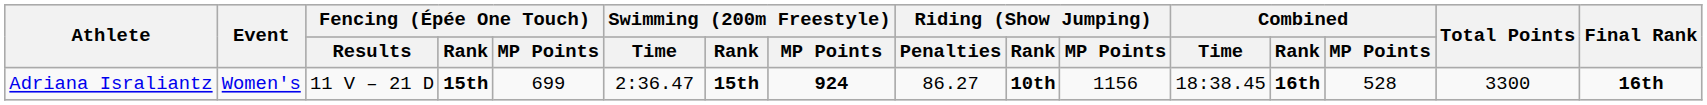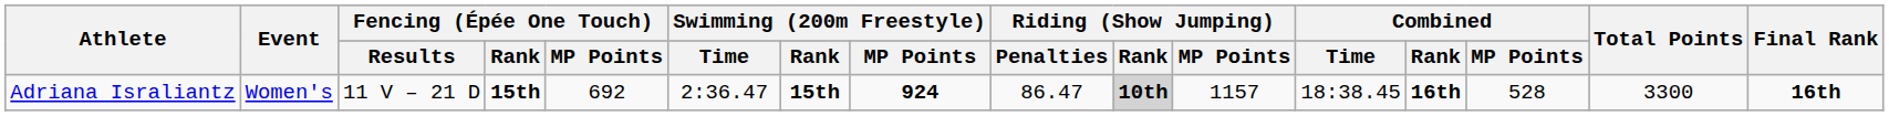Adriana Israliantz | Fencing (Épée One Touch) / MP Points: 699 -> 692
Adriana Israliantz | Riding (Show Jumping) / Penalties: 86.27 -> 86.47
Adriana Israliantz | Riding (Show Jumping) / Rank: no background -> lightgrey background
Adriana Israliantz | Riding (Show Jumping) / MP Points: 1156 -> 1157
